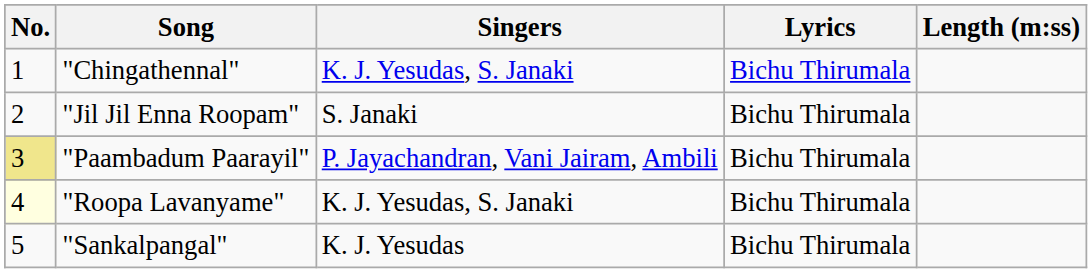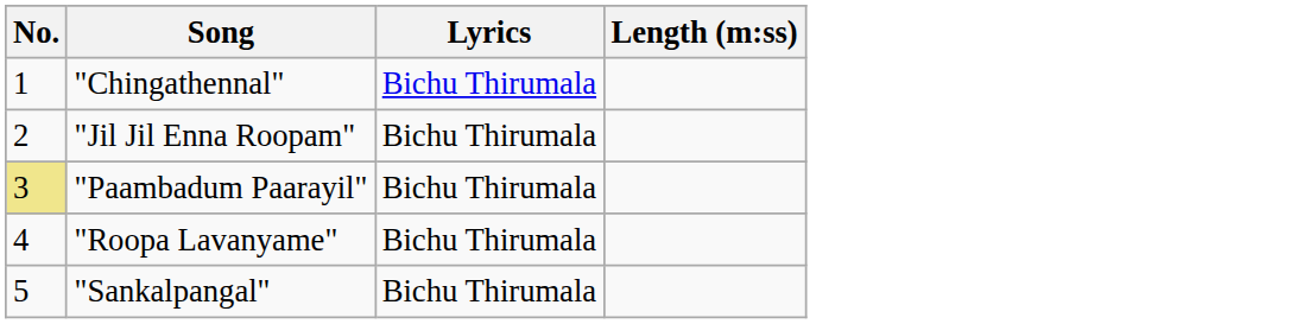- column: Singers | K. J. Yesudas, S. Janaki | S. Janaki | P. Jayachandran, Vani Jairam, Ambili | K. J. Yesudas, S. Janaki | K. J. Yesudas
"Roopa Lavanyame" | No.: lightyellow background -> no background
